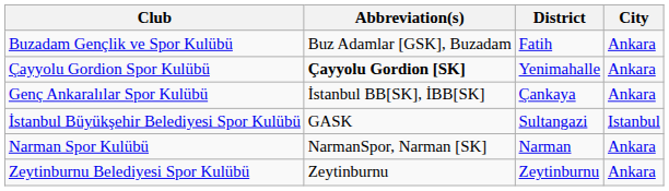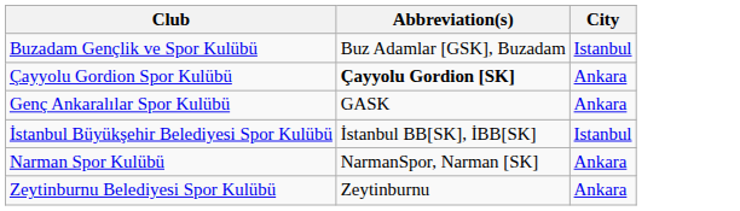- column: District | Fatih | Yenimahalle | Çankaya | Sultangazi | Narman | Zeytinburnu
Buzadam Gençlik ve Spor Kulübü | City: Ankara -> Istanbul
Genç Ankaralılar Spor Kulübü | Abbreviation(s): İstanbul BB[SK], İBB[SK] -> GASK
İstanbul Büyükşehir Belediyesi Spor Kulübü | Abbreviation(s): GASK -> İstanbul BB[SK], İBB[SK]
